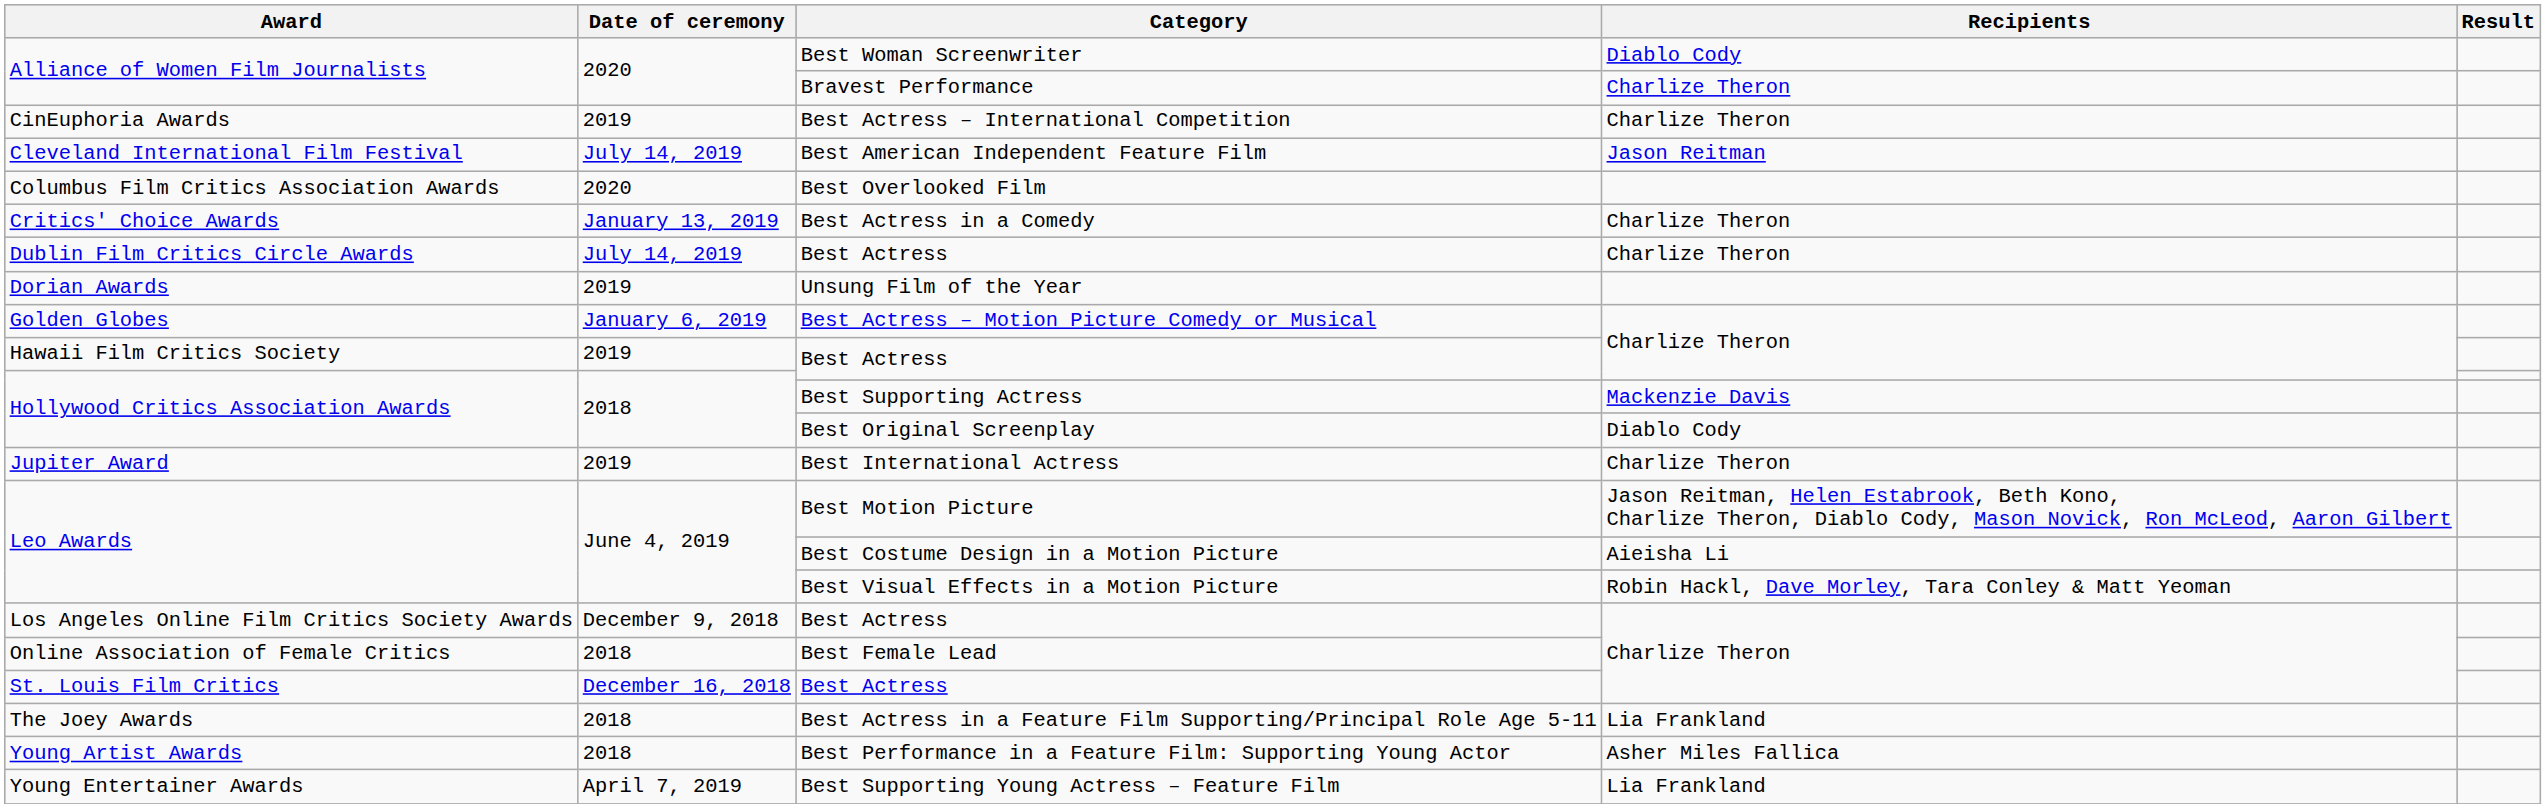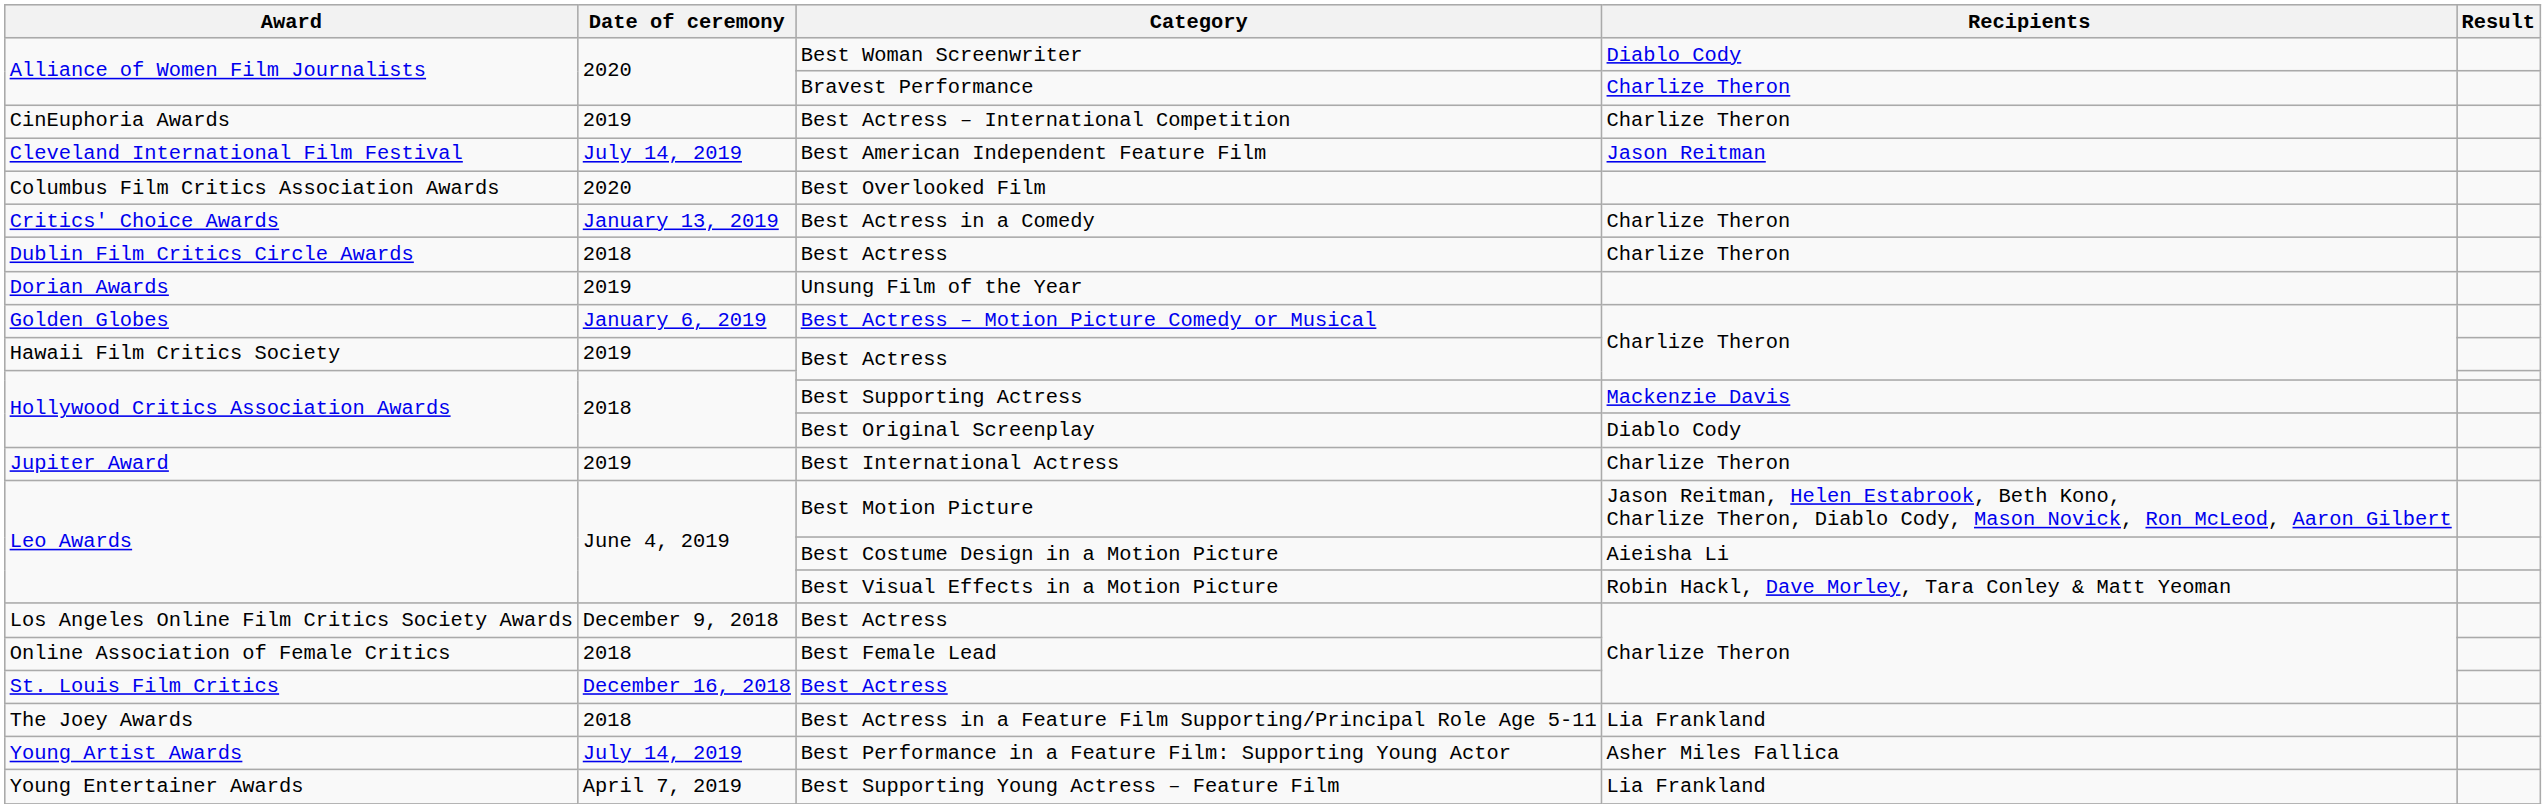Dublin Film Critics Circle Awards / Best Actress | Date of ceremony: July 14, 2019 -> 2018
Best Performance in a Feature Film: Supporting Young Actor | Date of ceremony: 2018 -> July 14, 2019
